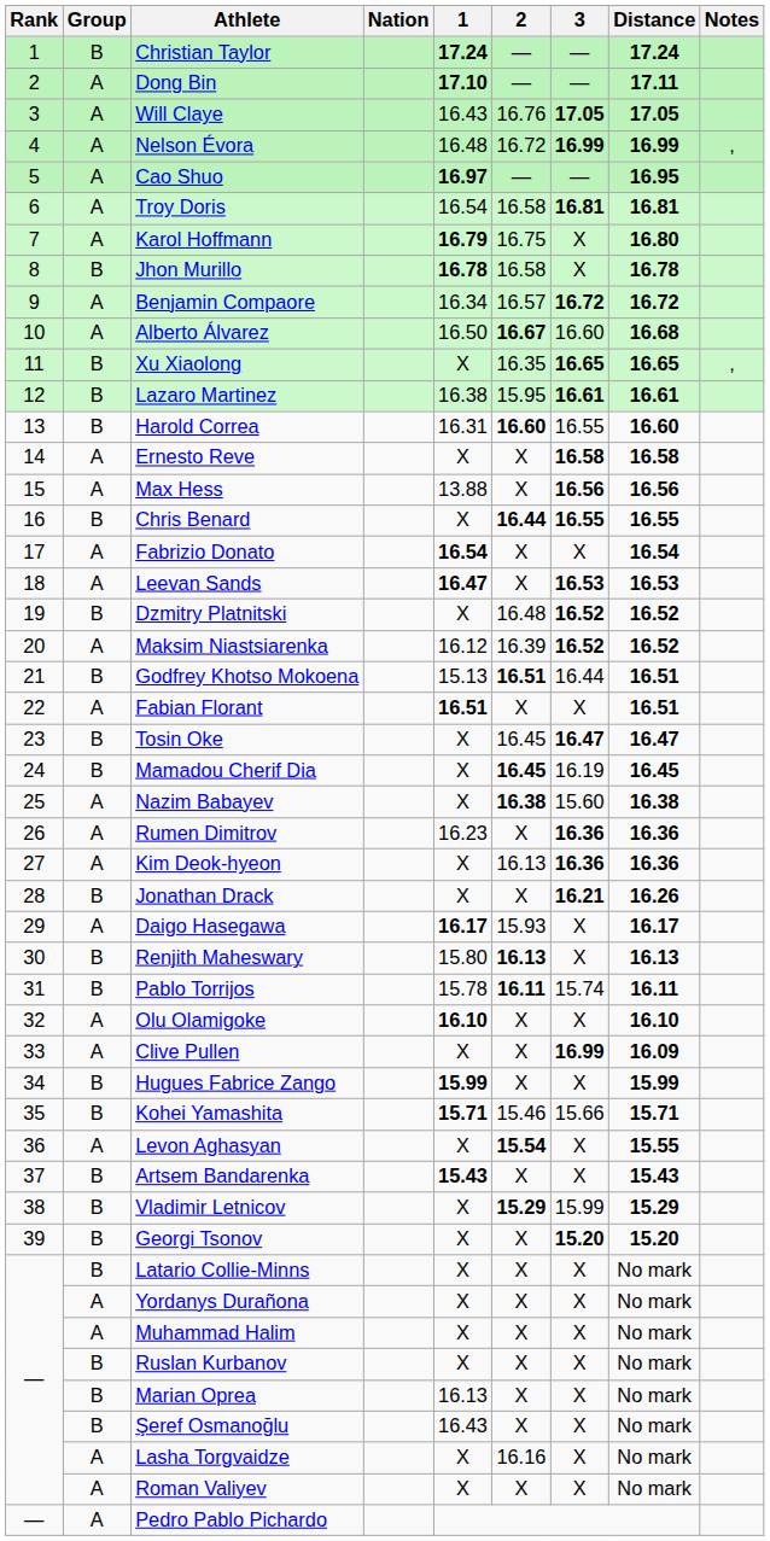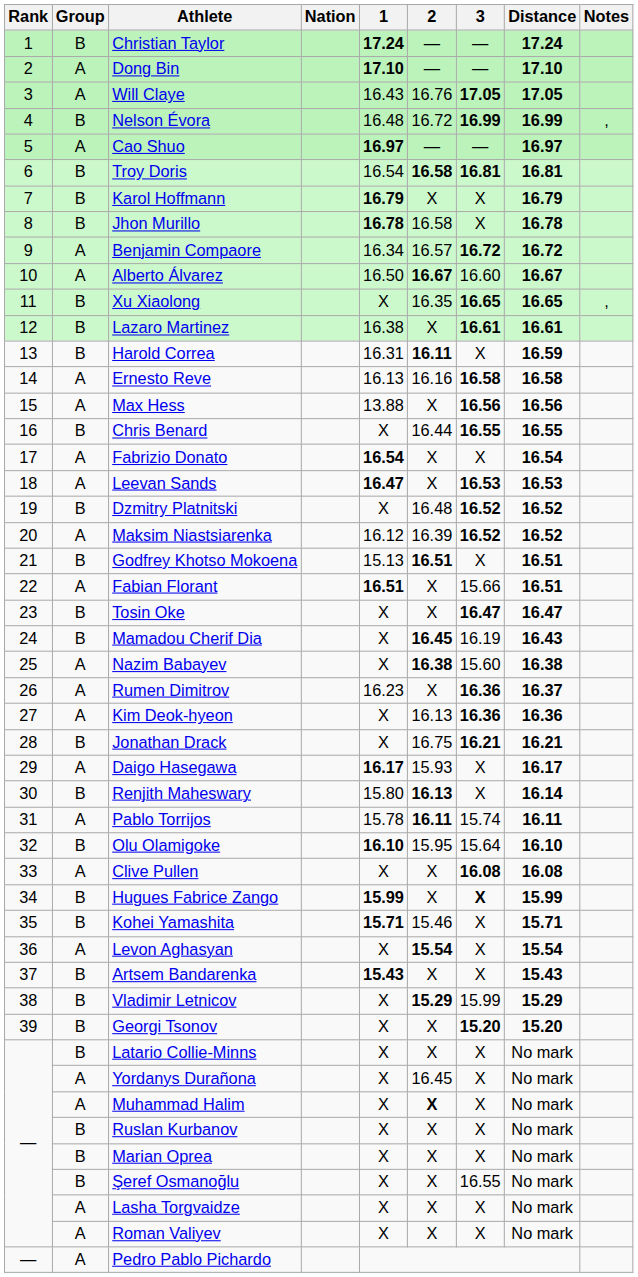Dong Bin | Distance: 17.11 -> 17.10
Nelson Évora | Group: A -> B
Cao Shuo | Distance: 16.95 -> 16.97
Troy Doris | Group: A -> B
Troy Doris | 2: normal -> bold
Karol Hoffmann | Group: A -> B
Karol Hoffmann | 2: 16.75 -> X
Karol Hoffmann | Distance: 16.80 -> 16.79
Alberto Álvarez | Distance: 16.68 -> 16.67
Lazaro Martinez | 2: 15.95 -> X
Harold Correa | 2: 16.60 -> 16.11
Harold Correa | 3: 16.55 -> X
Harold Correa | Distance: 16.60 -> 16.59
Ernesto Reve | 1: X -> 16.13
Ernesto Reve | 2: X -> 16.16
Chris Benard | 2: bold -> normal
Godfrey Khotso Mokoena | 3: 16.44 -> X
Fabian Florant | 3: X -> 15.66
Tosin Oke | 2: 16.45 -> X
Mamadou Cherif Dia | Distance: 16.45 -> 16.43
Rumen Dimitrov | Distance: 16.36 -> 16.37
Jonathan Drack | 2: X -> 16.75
Jonathan Drack | Distance: 16.26 -> 16.21
Renjith Maheswary | Distance: 16.13 -> 16.14
Pablo Torrijos | Group: B -> A
Olu Olamigoke | Group: A -> B
Olu Olamigoke | 2: X -> 15.95
Olu Olamigoke | 3: X -> 15.64
Clive Pullen | 3: 16.99 -> 16.08
Clive Pullen | Distance: 16.09 -> 16.08
Hugues Fabrice Zango | 3: normal -> bold
Kohei Yamashita | 3: 15.66 -> X
Levon Aghasyan | Distance: 15.55 -> 15.54
Yordanys Durañona | 2: X -> 16.45
Muhammad Halim | 2: normal -> bold
Marian Oprea | 1: 16.13 -> X
Şeref Osmanoğlu | 1: 16.43 -> X
Şeref Osmanoğlu | 3: X -> 16.55
Lasha Torgvaidze | 2: 16.16 -> X
